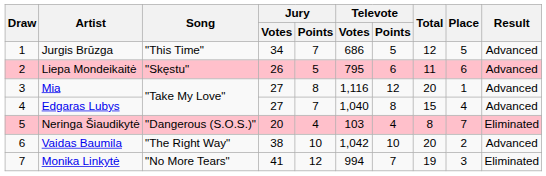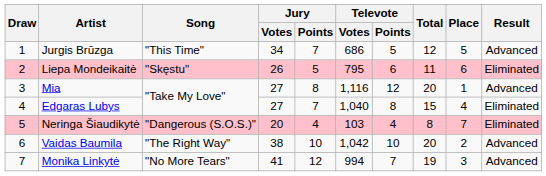Liepa Mondeikaitė | Result: Advanced -> Eliminated
Edgaras Lubys | Result: Advanced -> Eliminated
Monika Linkytė | Result: Eliminated -> Advanced
